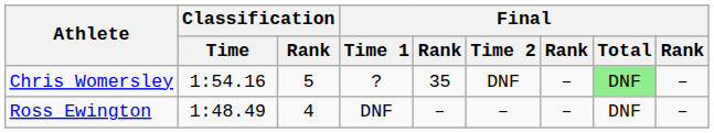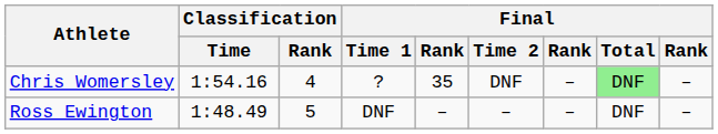Chris Womersley | Classification / Rank: 5 -> 4
Ross Ewington | Classification / Rank: 4 -> 5
